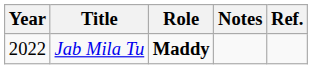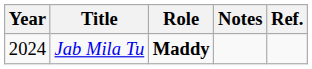Jab Mila Tu | Year: 2022 -> 2024
